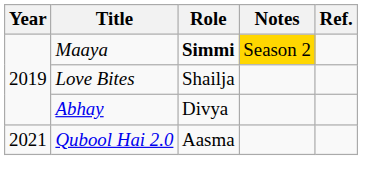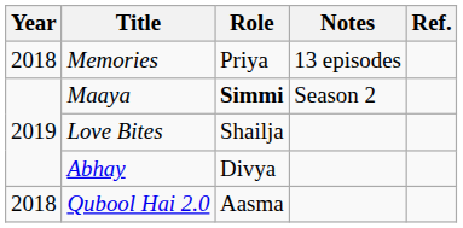+ row: 2018 | Memories | Priya | 13 episodes
Maaya | Notes: gold background -> no background
Qubool Hai 2.0 | Year: 2021 -> 2018
